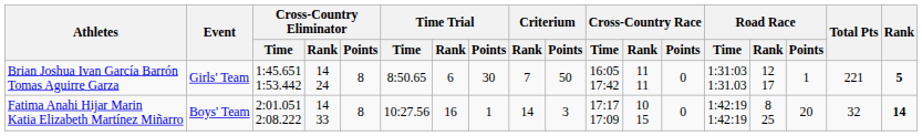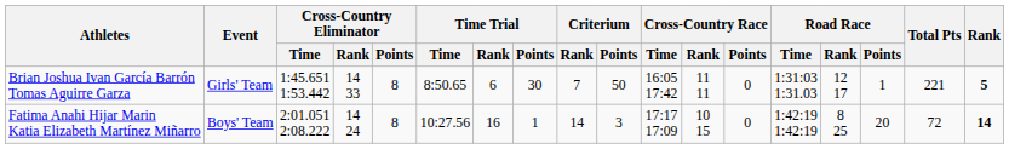Brian Joshua Ivan García Barrón Tomas Aguirre Garza | Cross-Country Eliminator / Rank: 14 24 -> 14 33
Fatima Anahi Hijar Marin Katia Elizabeth Martínez Miñarro | Cross-Country Eliminator / Rank: 14 33 -> 14 24
Fatima Anahi Hijar Marin Katia Elizabeth Martínez Miñarro | Total Pts: 32 -> 72
